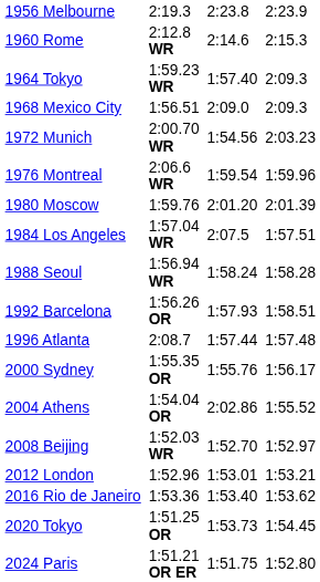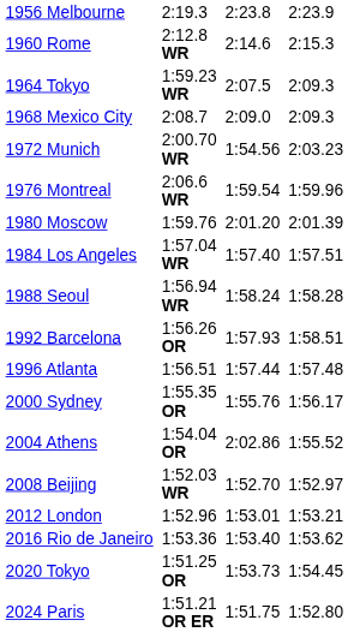1964 Tokyo | column 5: 1:57.40 -> 2:07.5
1968 Mexico City | column 3: 1:56.51 -> 2:08.7
1984 Los Angeles | column 5: 2:07.5 -> 1:57.40
1996 Atlanta | column 3: 2:08.7 -> 1:56.51
